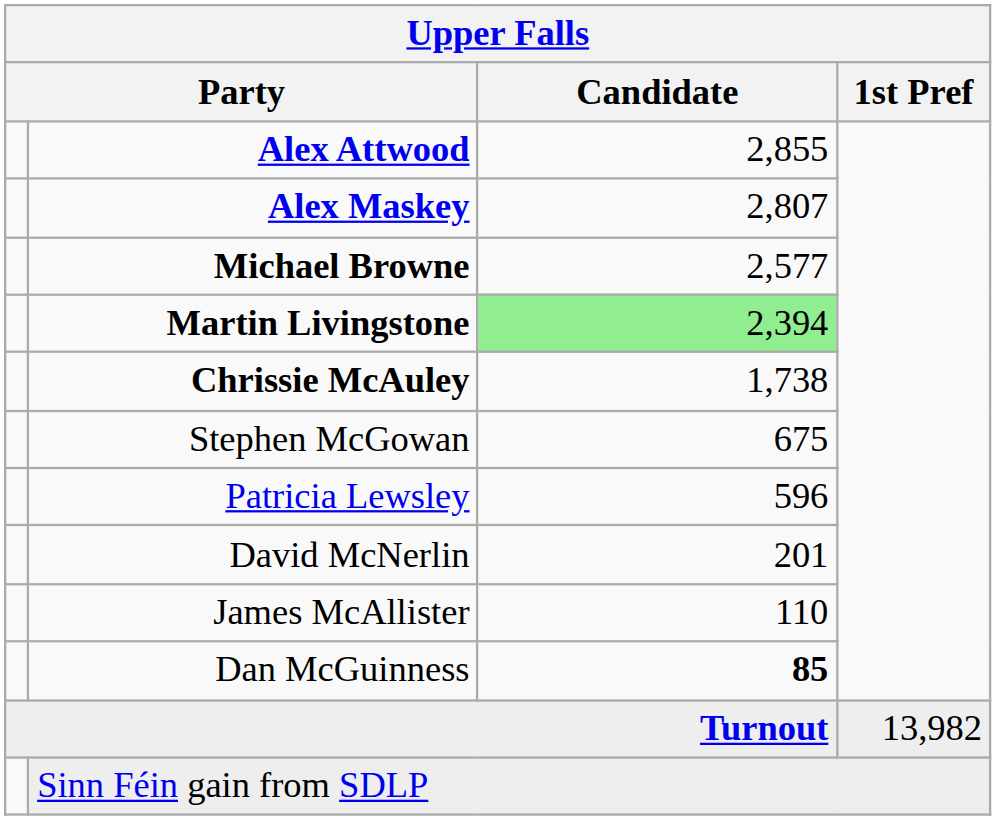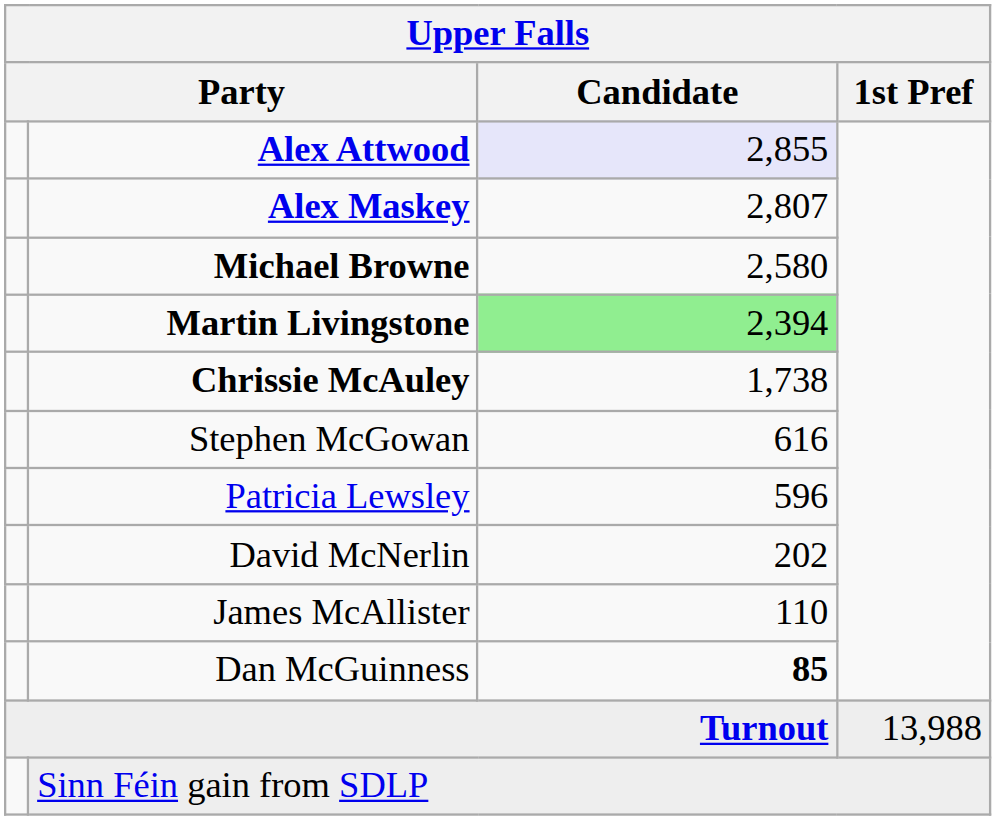Alex Attwood | Candidate: no background -> lavender background
Michael Browne | Candidate: 2,577 -> 2,580
Stephen McGowan | Candidate: 675 -> 616
David McNerlin | Candidate: 201 -> 202
Turnout | 1st Pref: 13,982 -> 13,988
